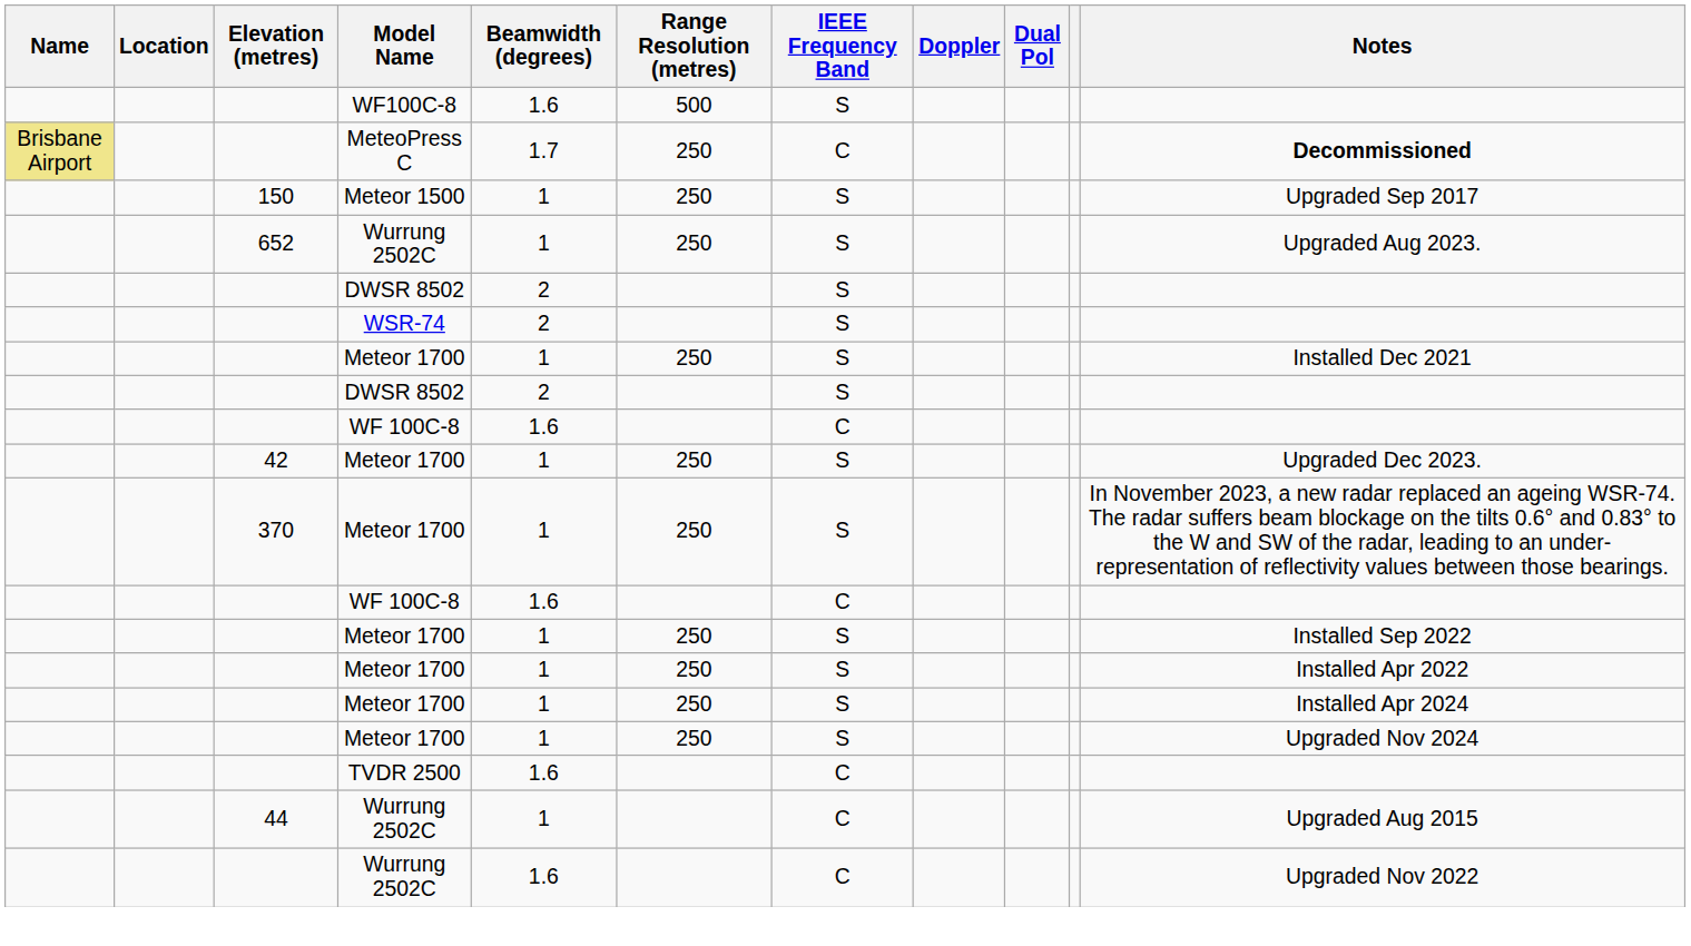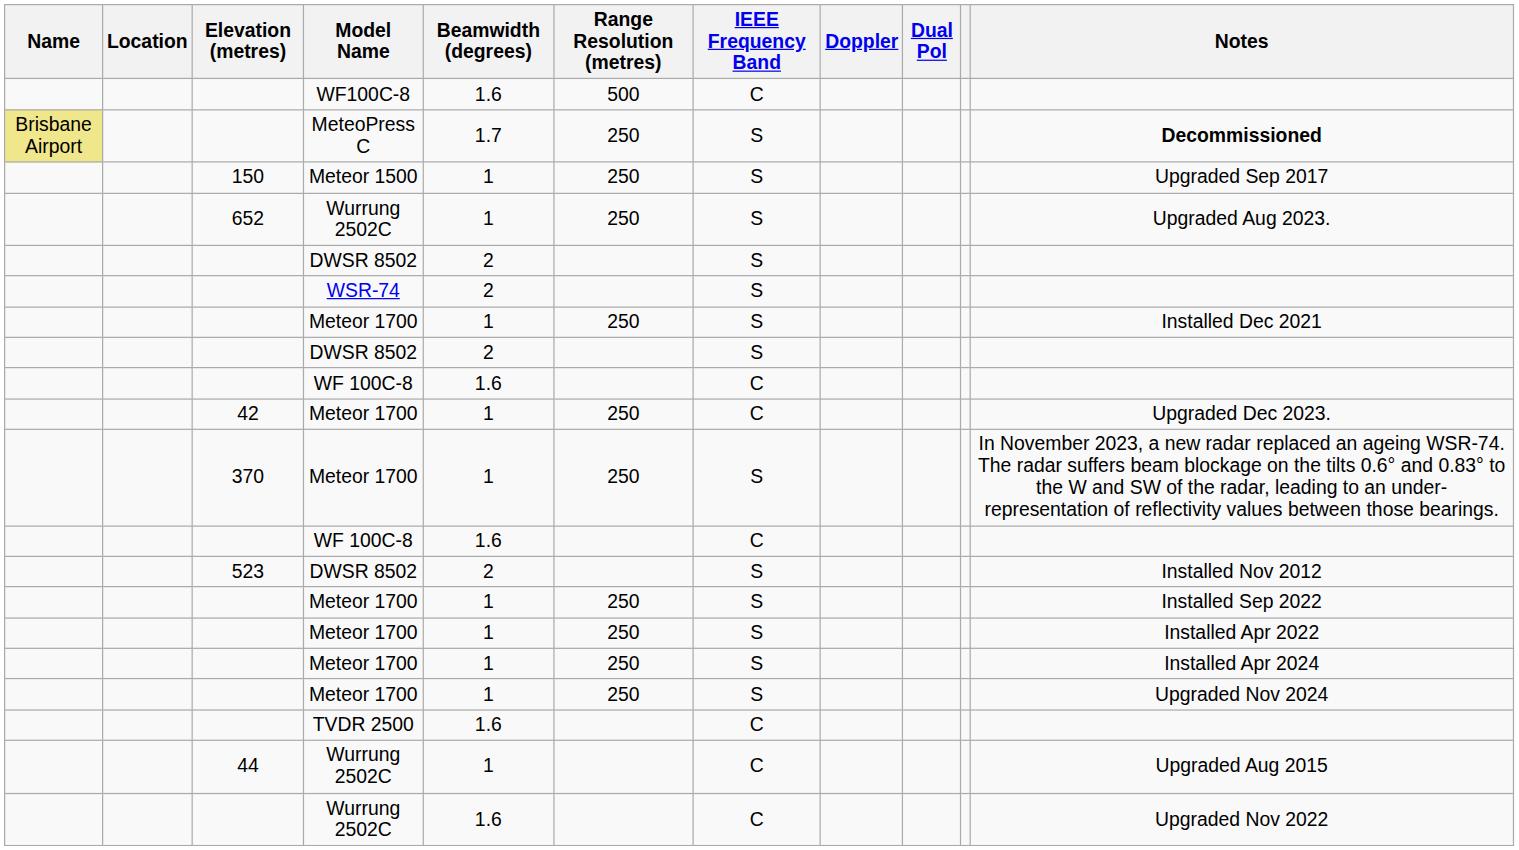WF100C-8 | IEEE Frequency Band: S -> C
MeteoPress C | IEEE Frequency Band: C -> S
42 / Meteor 1700 | IEEE Frequency Band: S -> C
+ row: 523 | DWSR 8502 | 2 | S | Installed Nov 2012
